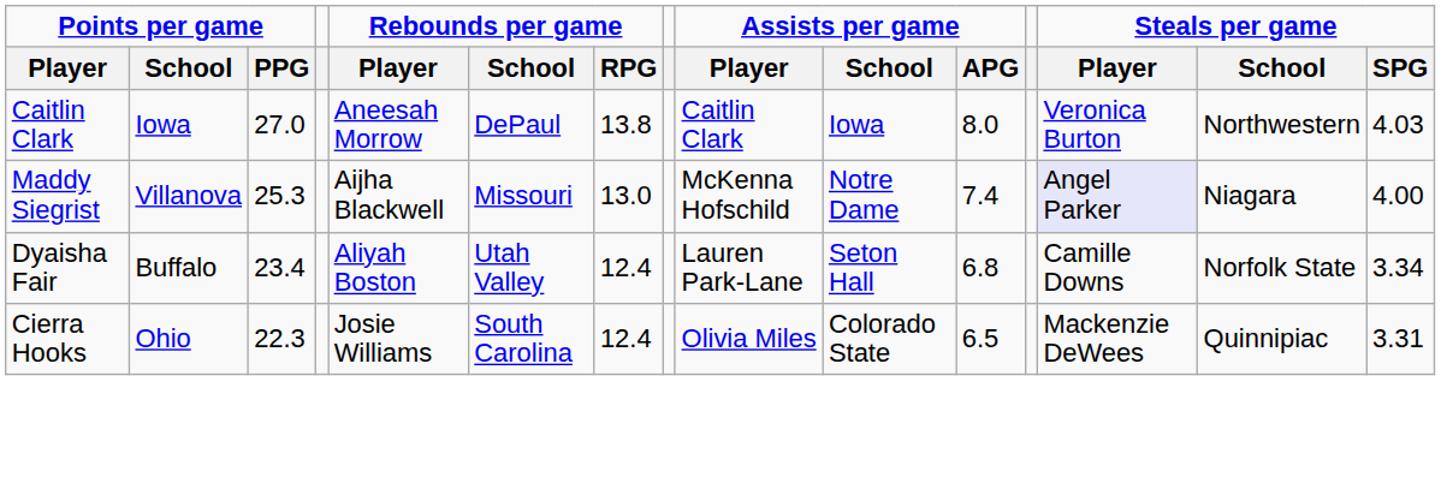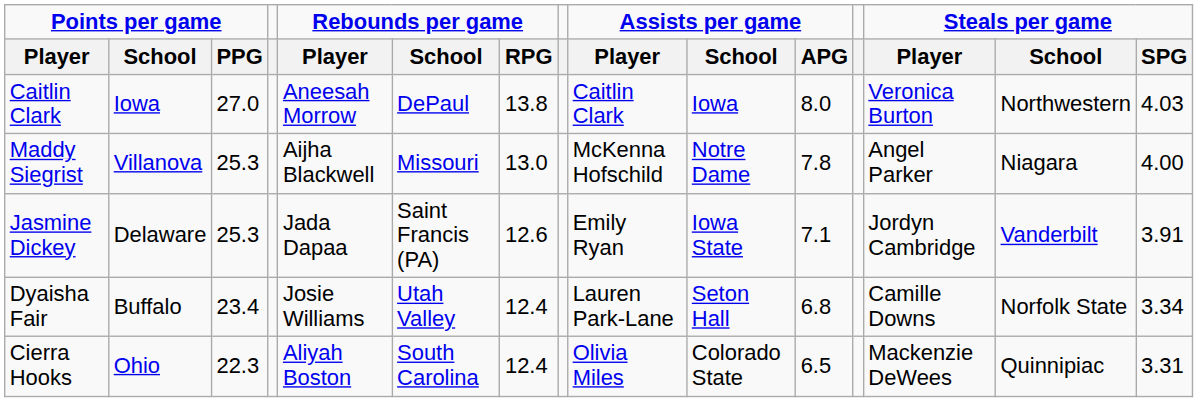Maddy Siegrist | Assists per game / APG: 7.4 -> 7.8
Maddy Siegrist | Steals per game / Player: lavender background -> no background
+ row: Jasmine Dickey | Delaware | 25.3 | Jada Dapaa | Saint Francis (PA) | 12.6 | Emily Ryan | Iowa State | 7.1 | Jordyn Cambridge | Vanderbilt | 3.91
Dyaisha Fair | Rebounds per game / Player: Aliyah Boston -> Josie Williams
Cierra Hooks | Rebounds per game / Player: Josie Williams -> Aliyah Boston
